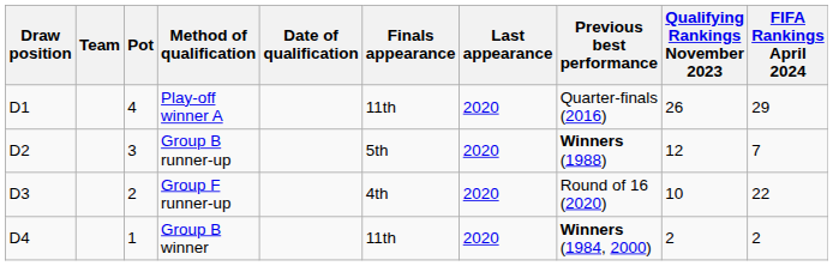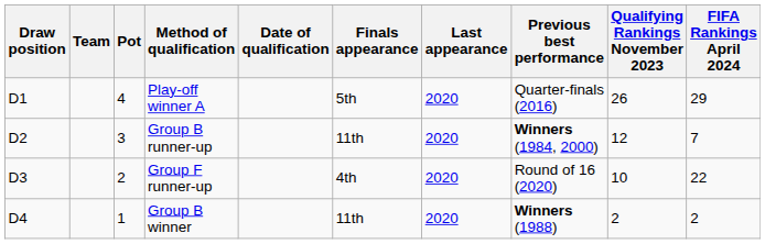Play-off winner A | Finals appearance: 11th -> 5th
Group B runner-up | Finals appearance: 5th -> 11th
Group B runner-up | Previous best performance: Winners (1988) -> Winners (1984, 2000)
Group B winner | Previous best performance: Winners (1984, 2000) -> Winners (1988)
